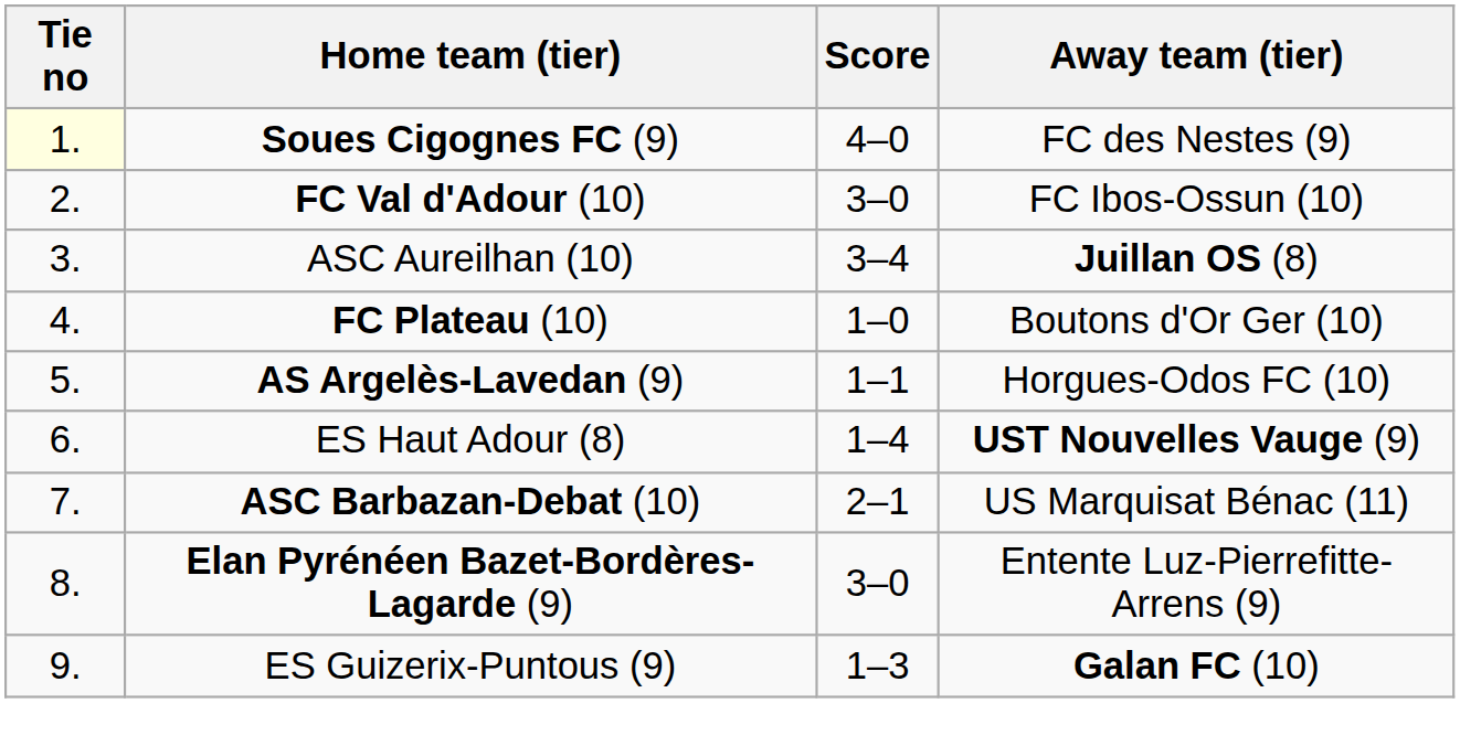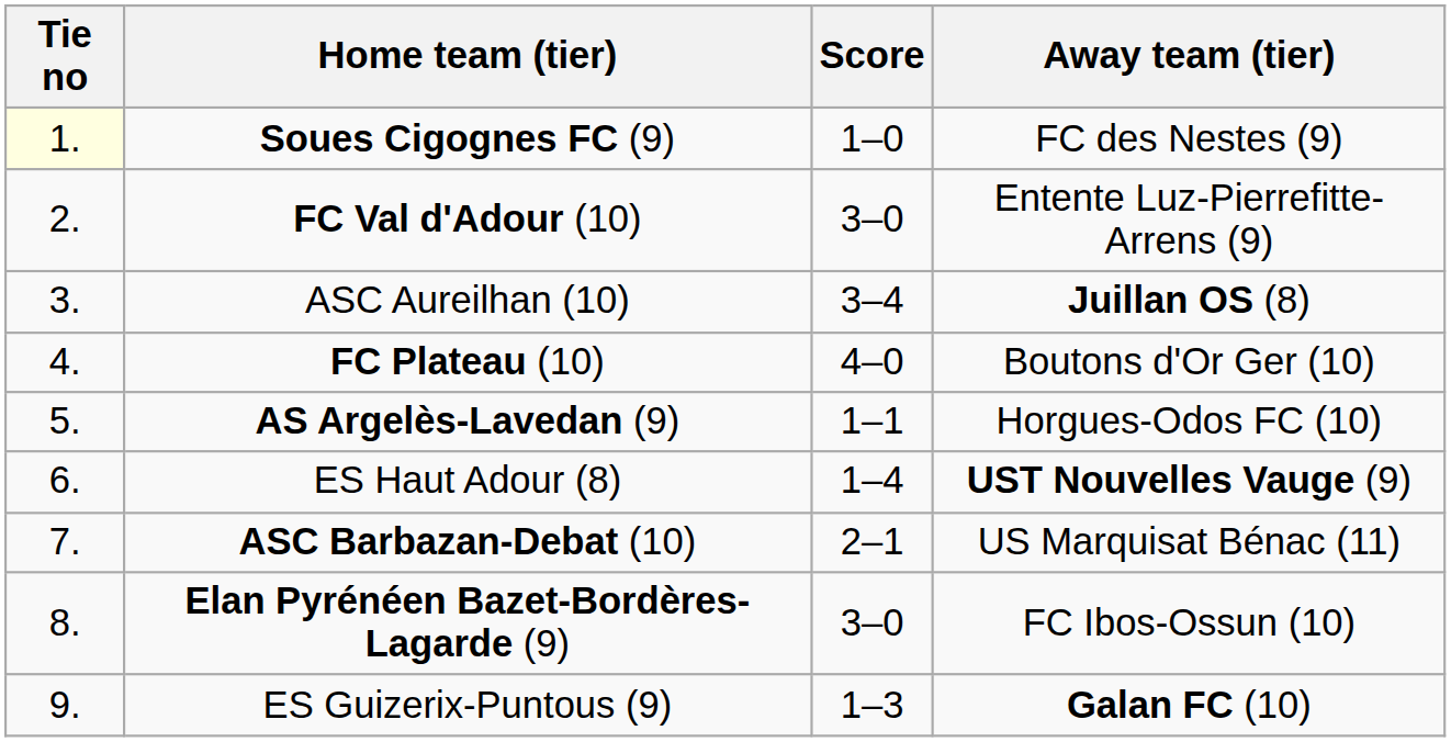Soues Cigognes FC (9) | Score: 4–0 -> 1–0
FC Val d'Adour (10) | Away team (tier): FC Ibos-Ossun (10) -> Entente Luz-Pierrefitte-Arrens (9)
FC Plateau (10) | Score: 1–0 -> 4–0
Elan Pyrénéen Bazet-Bordères-Lagarde (9) | Away team (tier): Entente Luz-Pierrefitte-Arrens (9) -> FC Ibos-Ossun (10)
